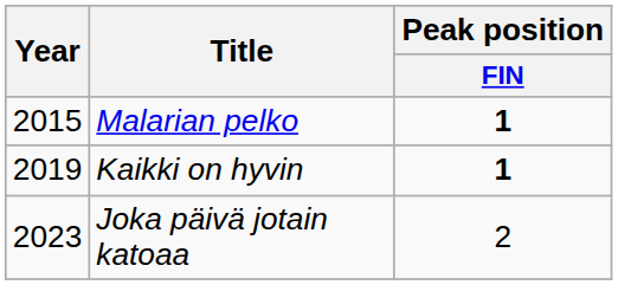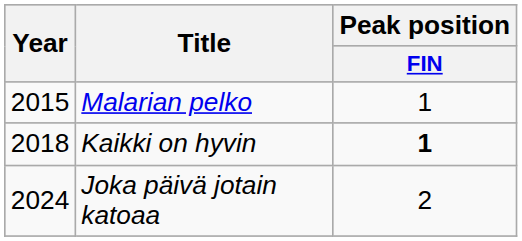Malarian pelko | Peak position / FIN: bold -> normal
Kaikki on hyvin | Year: 2019 -> 2018
Joka päivä jotain katoaa | Year: 2023 -> 2024
